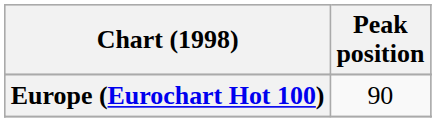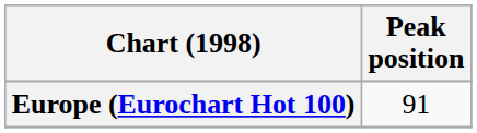Europe (Eurochart Hot 100) | Peak position: 90 -> 91
